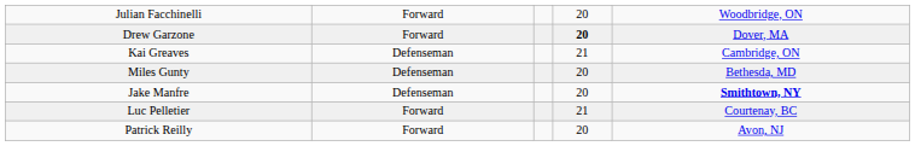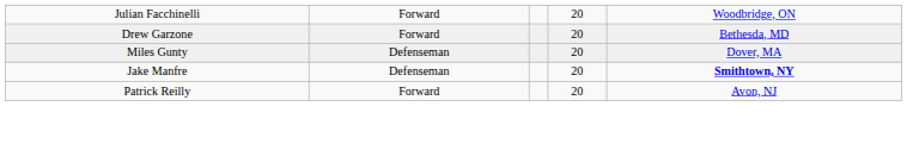Drew Garzone | column 4: bold -> normal
Drew Garzone | column 5: Dover, MA -> Bethesda, MD
- row: Kai Greaves | Defenseman | 21 | Cambridge, ON
Miles Gunty | column 5: Bethesda, MD -> Dover, MA
- row: Luc Pelletier | Forward | 21 | Courtenay, BC
